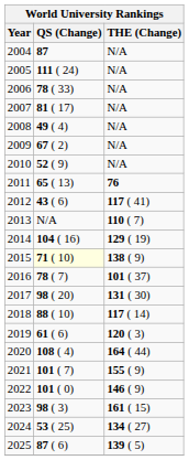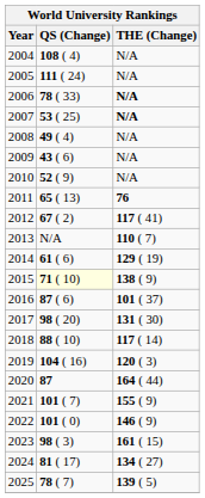2004 | QS (Change): 87 -> 108 ( 4)
2006 | THE (Change): normal -> bold
2007 | QS (Change): 81 ( 17) -> 53 ( 25)
2007 | THE (Change): normal -> bold
2009 | QS (Change): 67 ( 2) -> 43 ( 6)
2012 | QS (Change): 43 ( 6) -> 67 ( 2)
2014 | QS (Change): 104 ( 16) -> 61 ( 6)
2016 | QS (Change): 78 ( 7) -> 87 ( 6)
2019 | QS (Change): 61 ( 6) -> 104 ( 16)
2020 | QS (Change): 108 ( 4) -> 87
2024 | QS (Change): 53 ( 25) -> 81 ( 17)
2025 | QS (Change): 87 ( 6) -> 78 ( 7)
